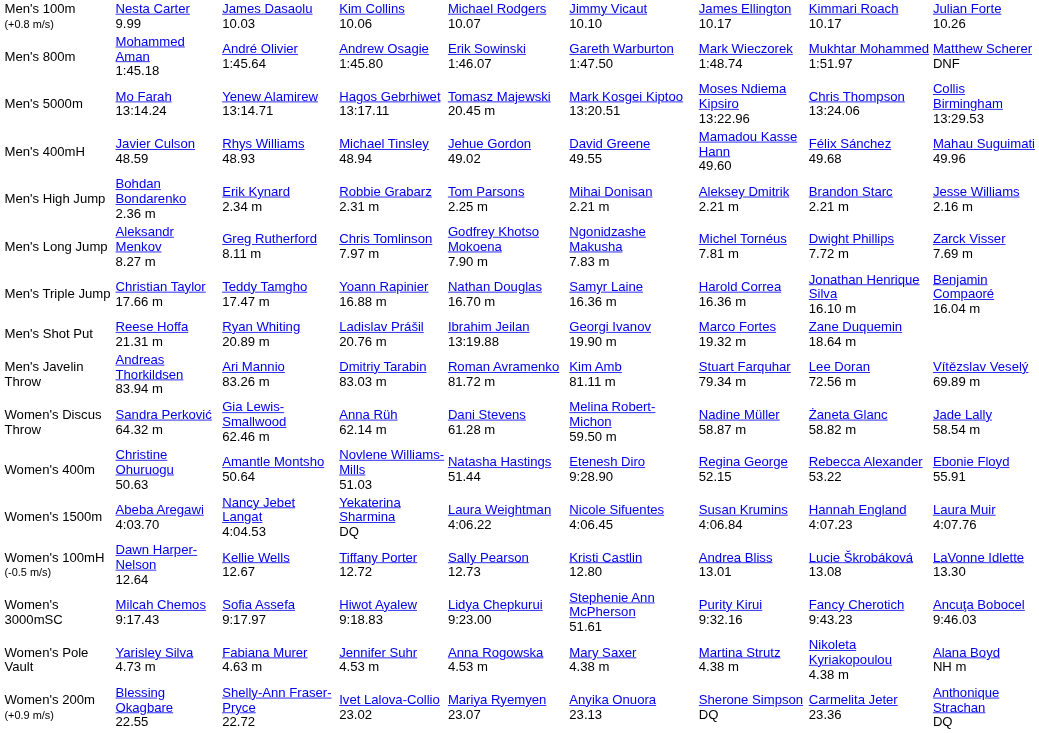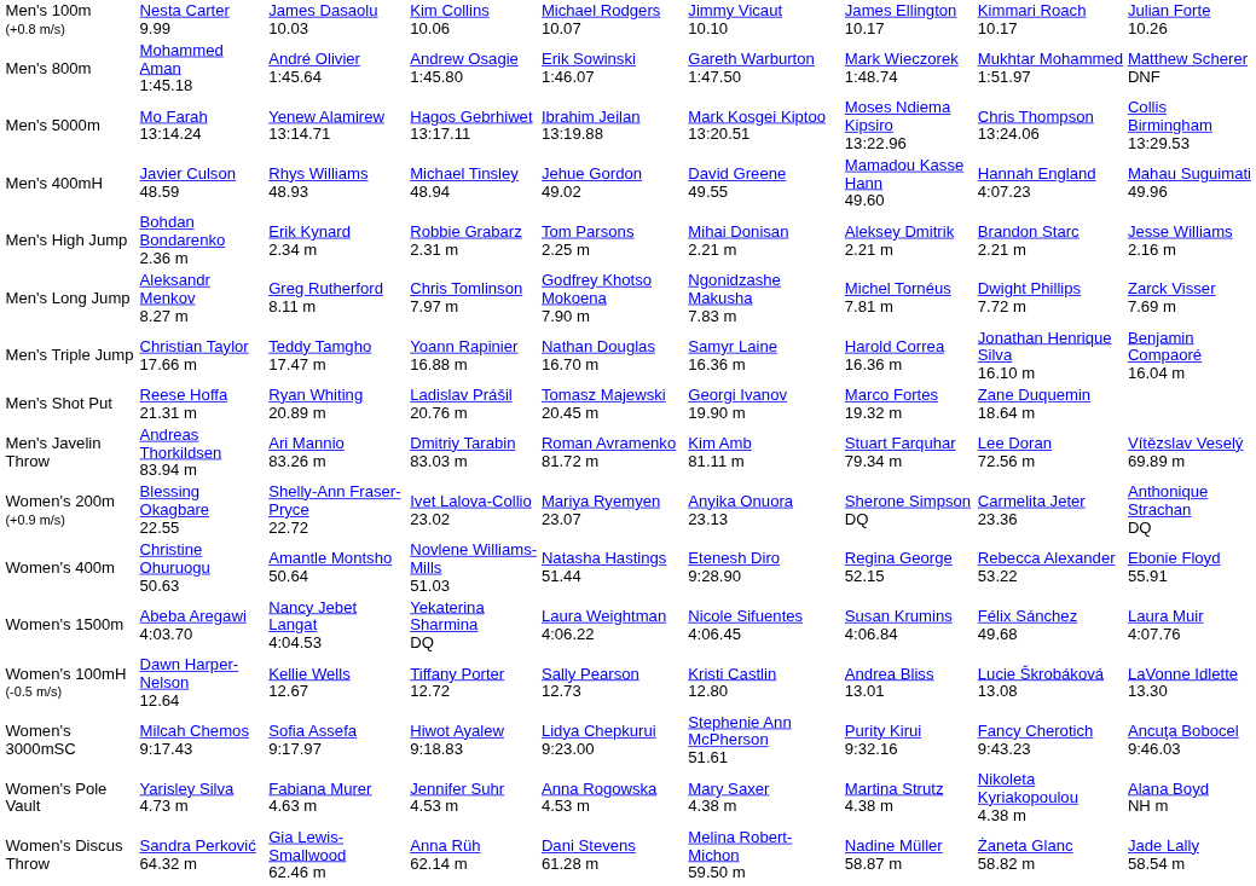Men's 5000m | column 5: Tomasz Majewski 20.45 m -> Ibrahim Jeilan 13:19.88
Men's 400mH | column 8: Félix Sánchez 49.68 -> Hannah England 4:07.23
Men's Shot Put | column 5: Ibrahim Jeilan 13:19.88 -> Tomasz Majewski 20.45 m
rows swapped: Women's 200m (+0.9 m/s) <-> Women's Discus Throw
Women's 1500m | column 8: Hannah England 4:07.23 -> Félix Sánchez 49.68
